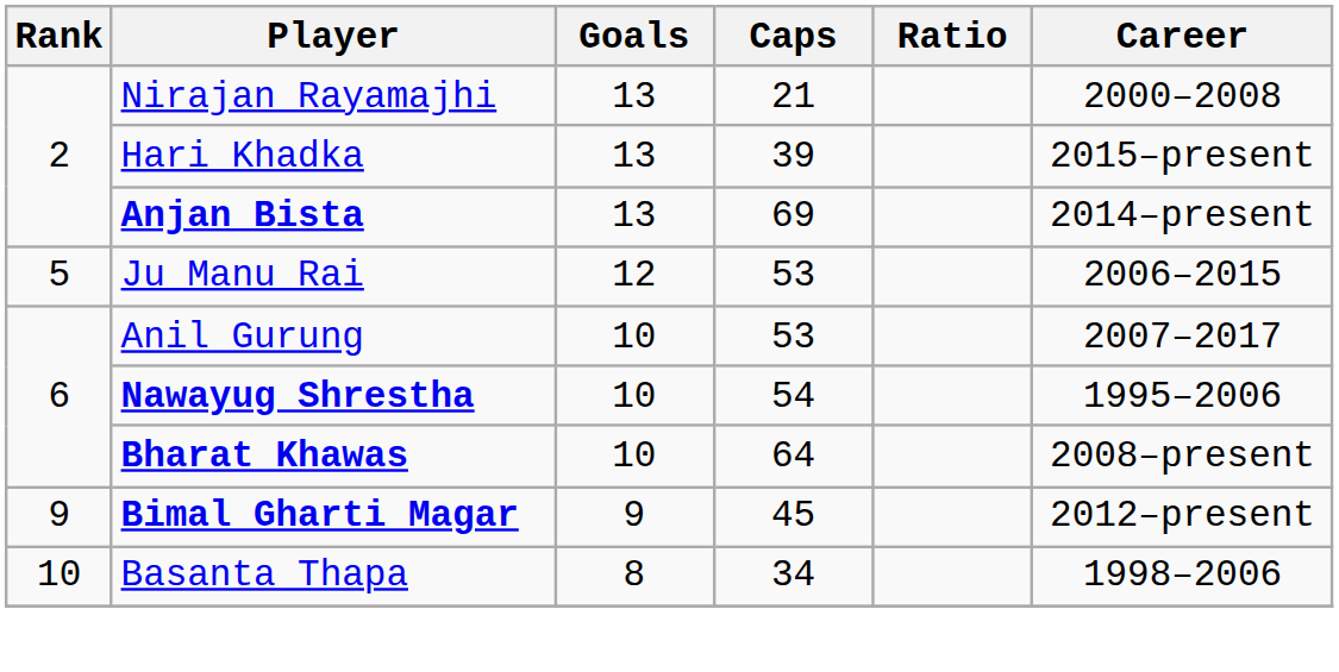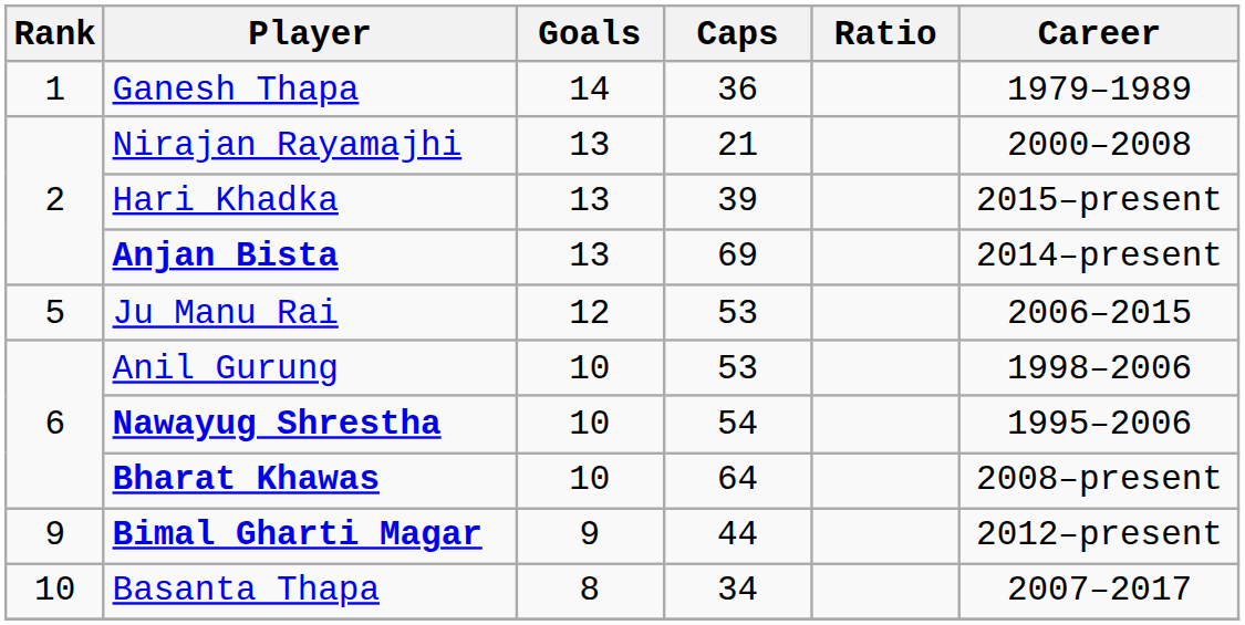+ row: 1 | Ganesh Thapa | 14 | 36 | 1979–1989
Anil Gurung | Career: 2007–2017 -> 1998–2006
Bimal Gharti Magar | Caps: 45 -> 44
Basanta Thapa | Career: 1998–2006 -> 2007–2017
